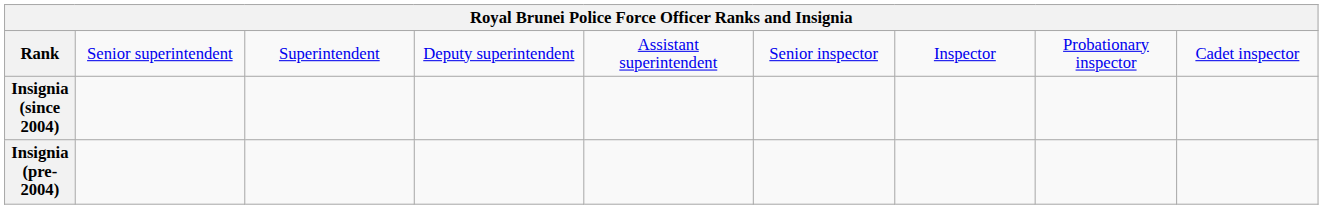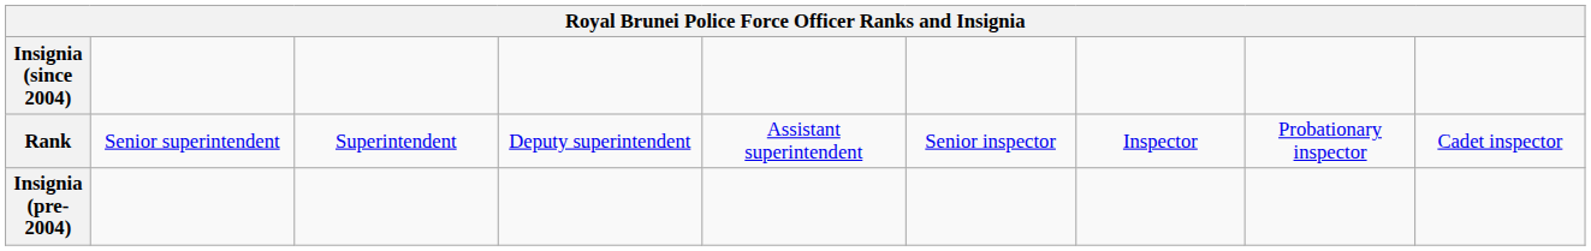rows swapped: Rank <-> Insignia (since 2004)
